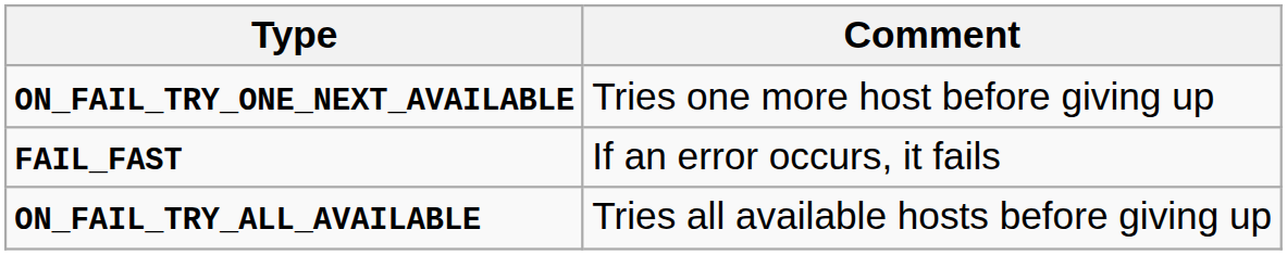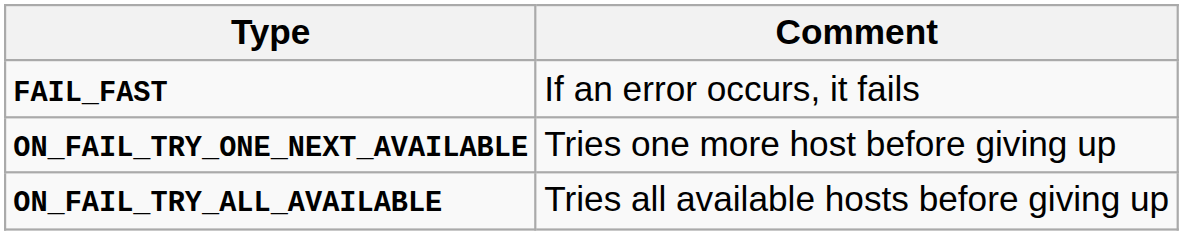rows swapped: FAIL_FAST <-> ON_FAIL_TRY_ONE_NEXT_AVAILABLE
